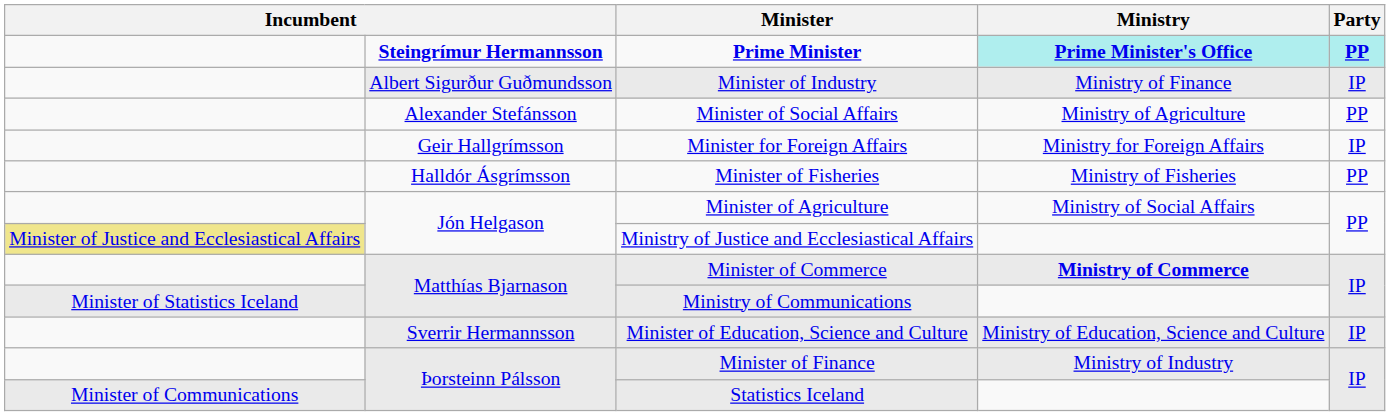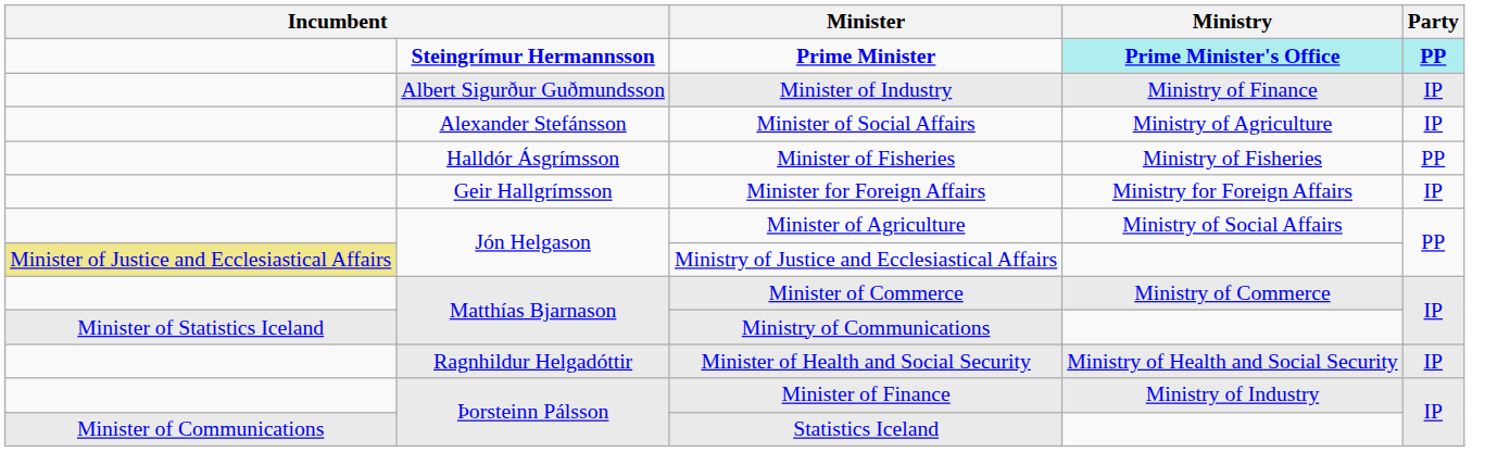Minister of Social Affairs | Party: PP -> IP
rows swapped: Minister for Foreign Affairs <-> Minister of Fisheries
Minister of Commerce | Ministry: bold -> normal
+ row: Ragnhildur Helgadóttir | Minister of Health and Social Security | Ministry of Health and Social Security | IP
- row: Sverrir Hermannsson | Minister of Education, Science and Culture | Ministry of Education, Science and Culture | IP
